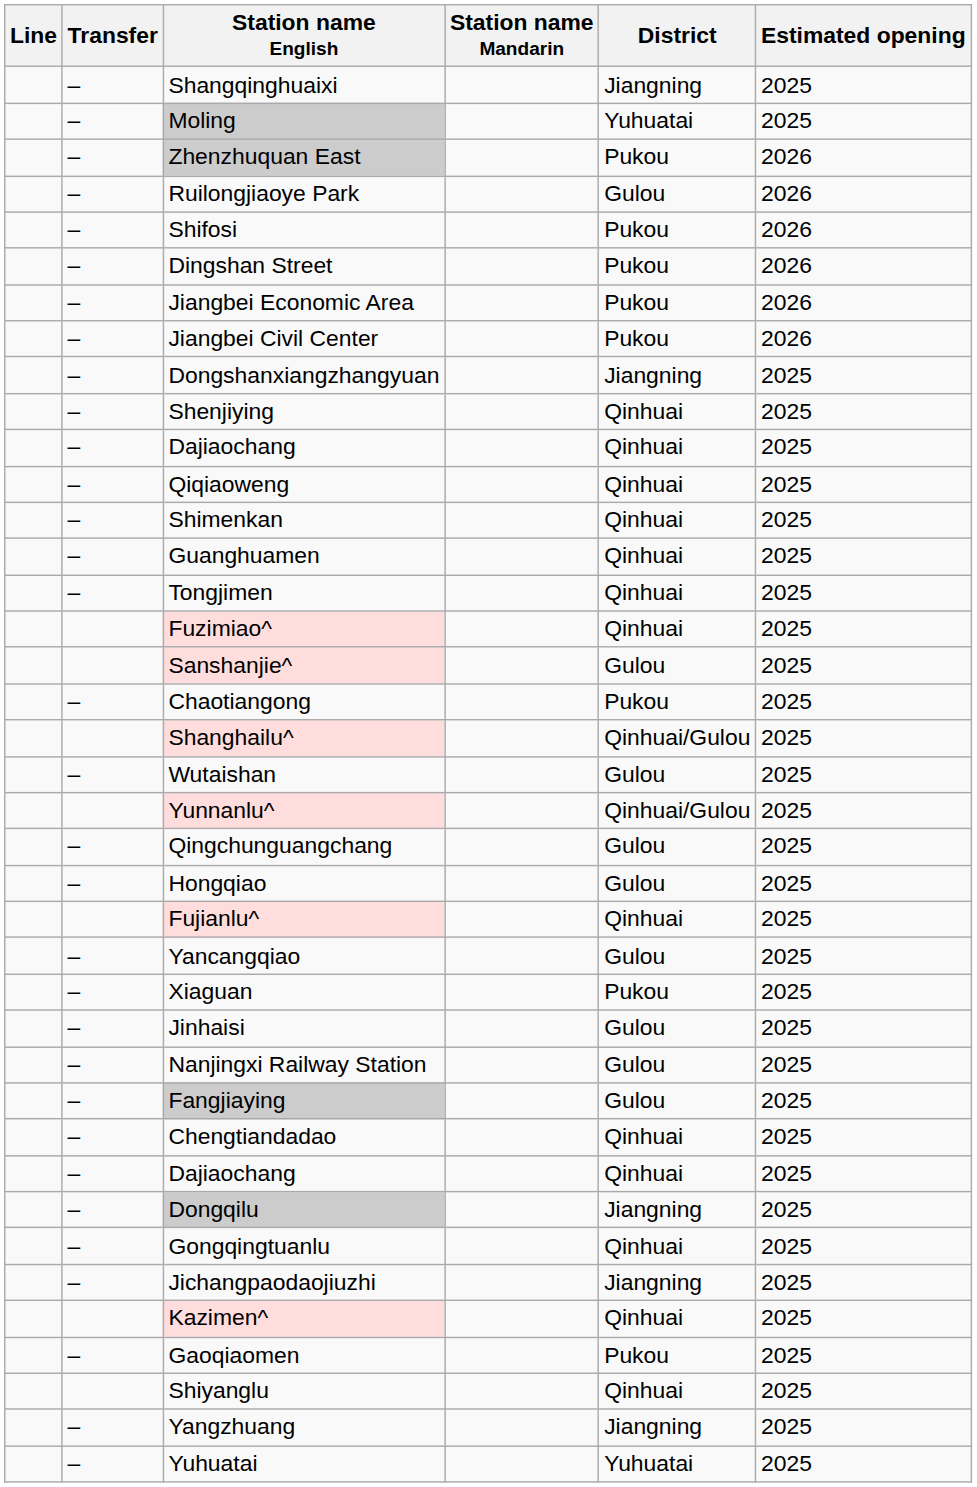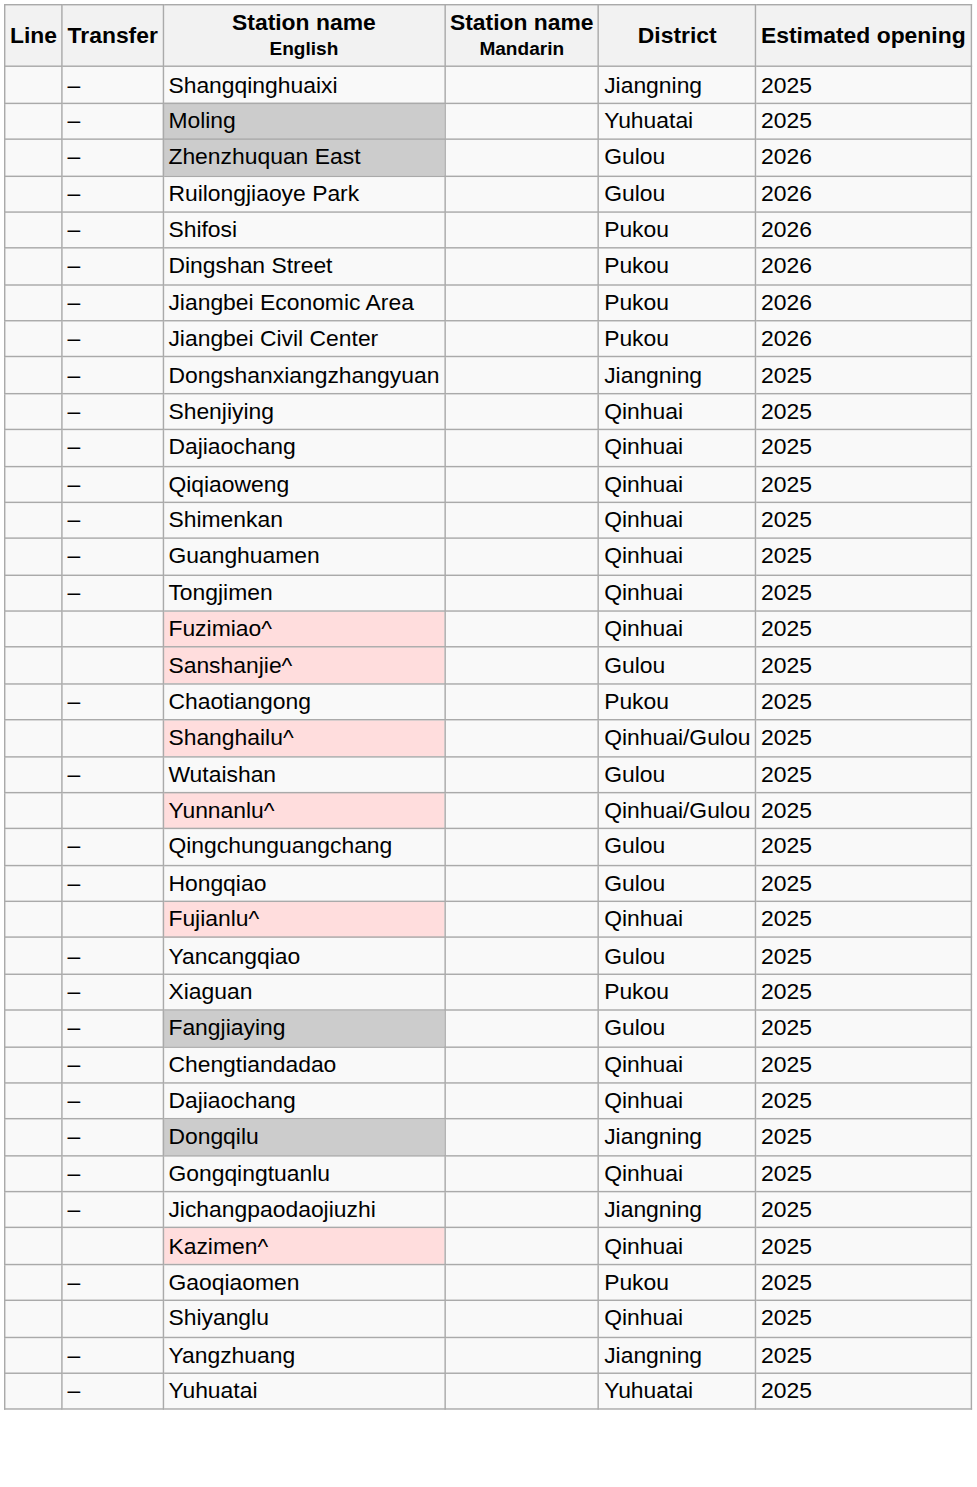Zhenzhuquan East | District: Pukou -> Gulou
- row: – | Jinhaisi | Gulou | 2025
- row: – | Nanjingxi Railway Station | Gulou | 2025
